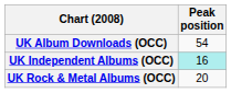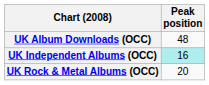UK Album Downloads (OCC) | Peak position: 54 -> 48
